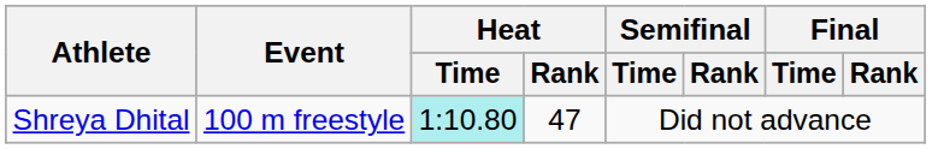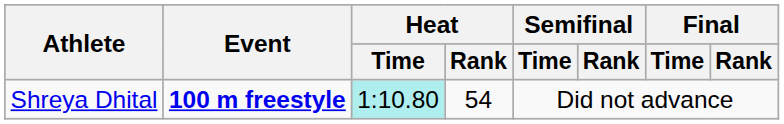Shreya Dhital | Event: normal -> bold
Shreya Dhital | Heat / Rank: 47 -> 54
